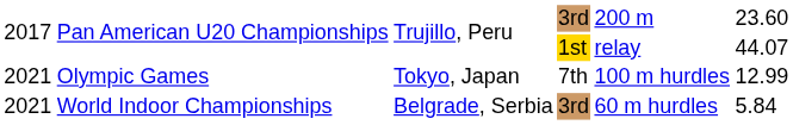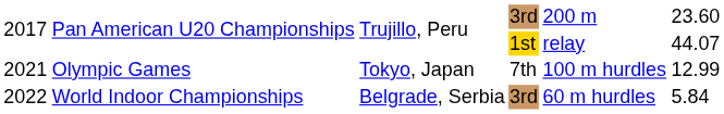World Indoor Championships | column 1: 2021 -> 2022
